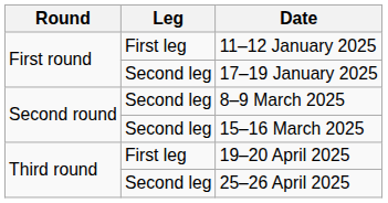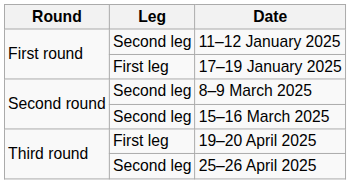11–12 January 2025 | Leg: First leg -> Second leg
17–19 January 2025 | Leg: Second leg -> First leg
